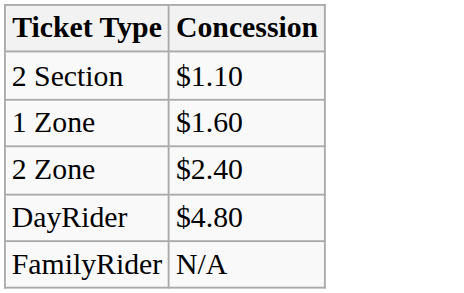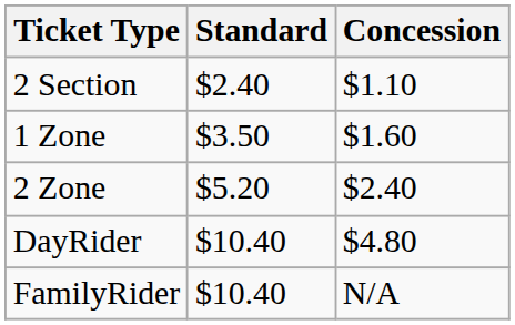+ column: Standard | $2.40 | $3.50 | $5.20 | $10.40 | $10.40
